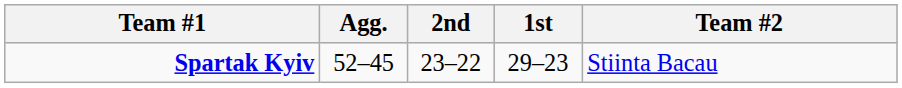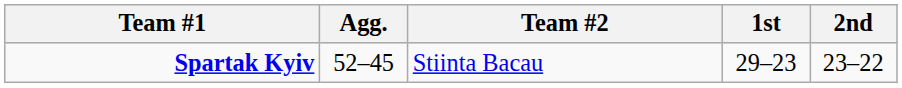columns swapped: Team #2 <-> 2nd
